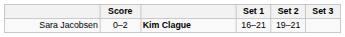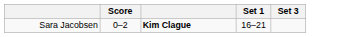- column: Set 2 | 19–21
